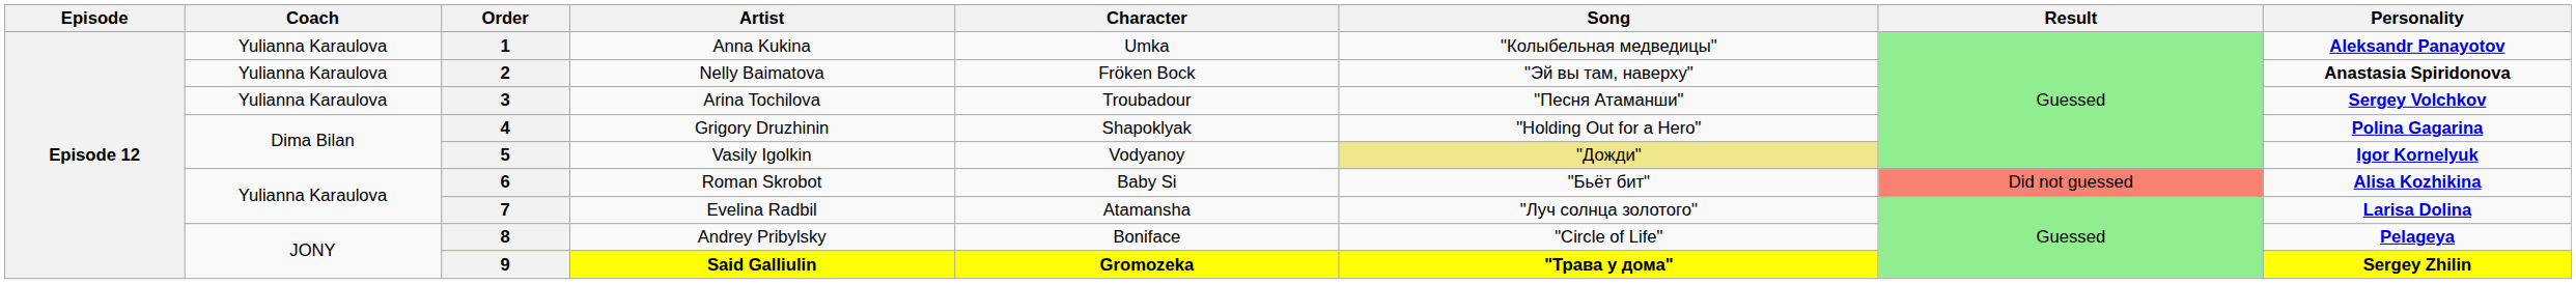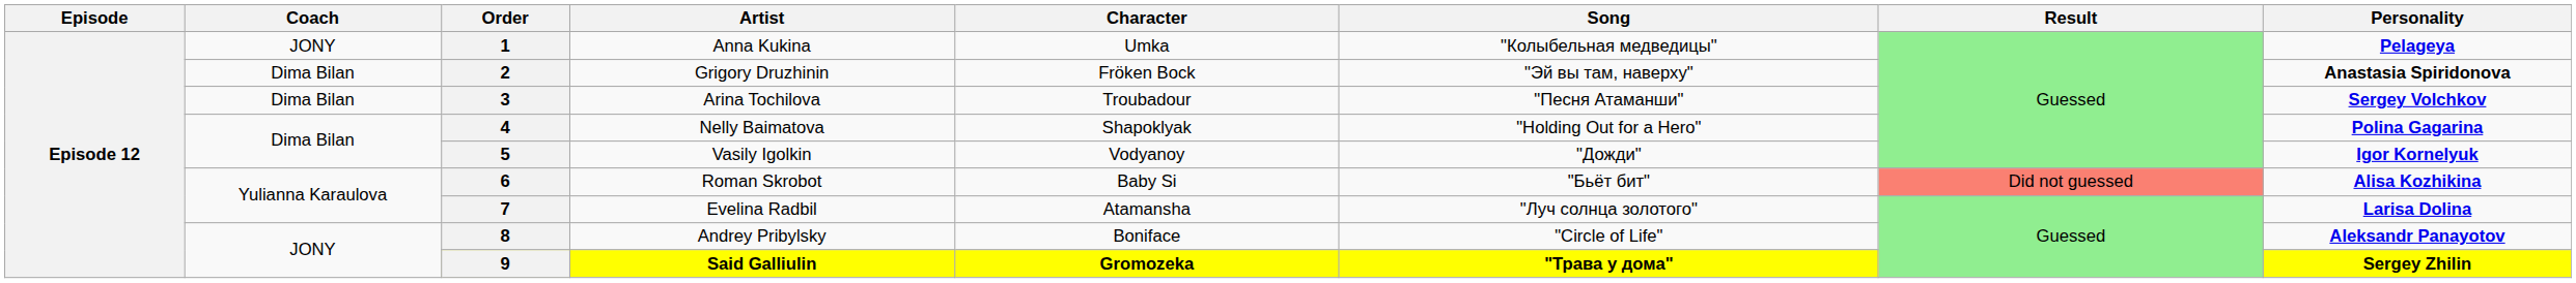1 | Coach: Yulianna Karaulova -> JONY
1 | Personality: Aleksandr Panayotov -> Pelageya
2 | Coach: Yulianna Karaulova -> Dima Bilan
2 | Artist: Nelly Baimatova -> Grigory Druzhinin
3 | Coach: Yulianna Karaulova -> Dima Bilan
4 | Artist: Grigory Druzhinin -> Nelly Baimatova
5 | Song: khaki background -> no background
8 | Personality: Pelageya -> Aleksandr Panayotov
